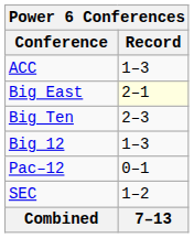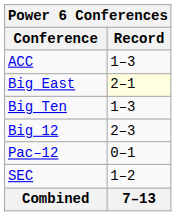Big Ten | Record: 2–3 -> 1–3
Big 12 | Record: 1–3 -> 2–3
